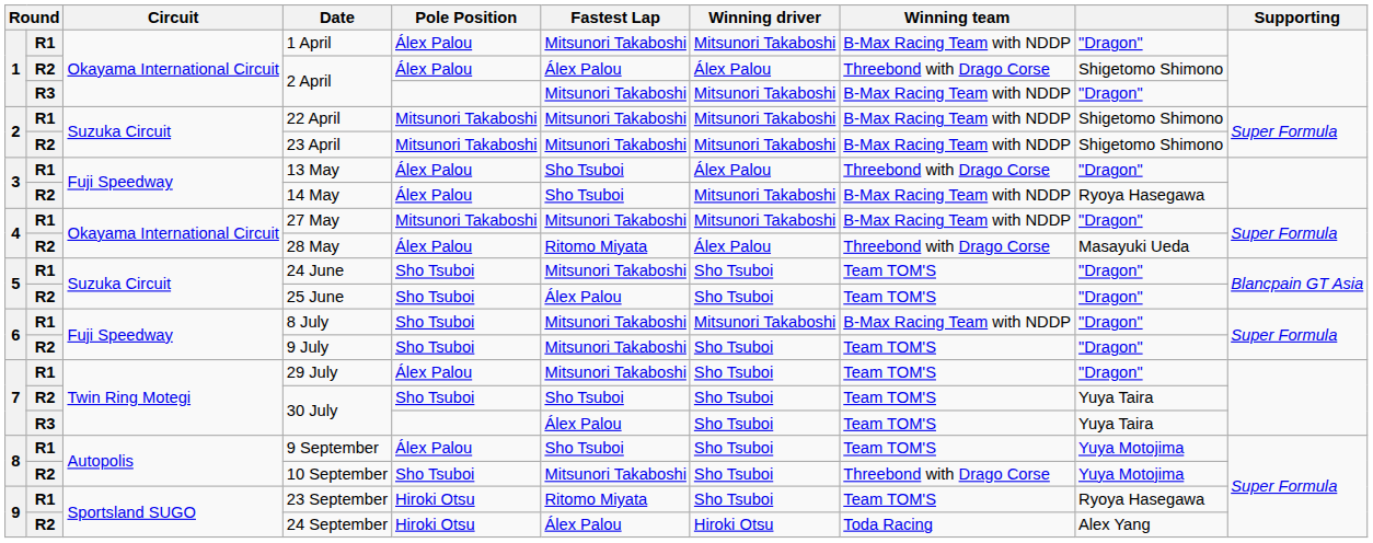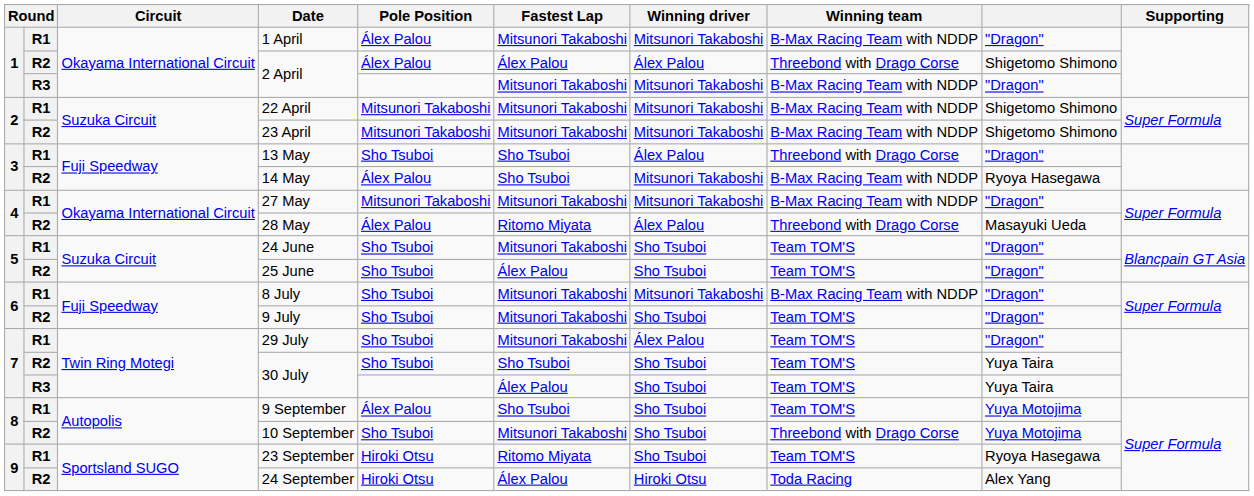13 May | Pole Position: Álex Palou -> Sho Tsuboi
29 July | Pole Position: Álex Palou -> Sho Tsuboi
29 July | Winning driver: Sho Tsuboi -> Álex Palou
